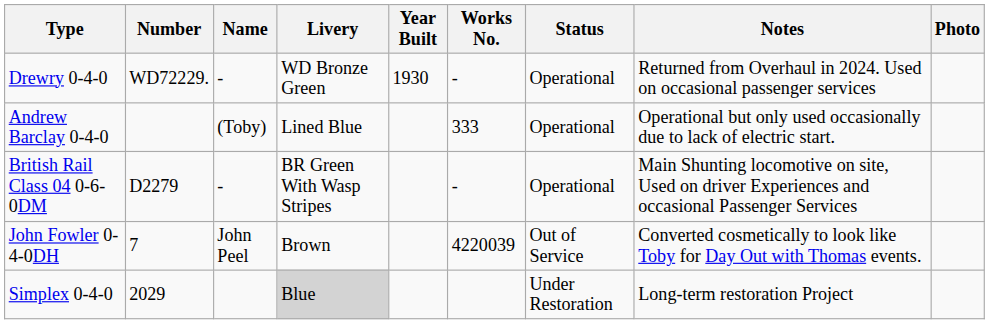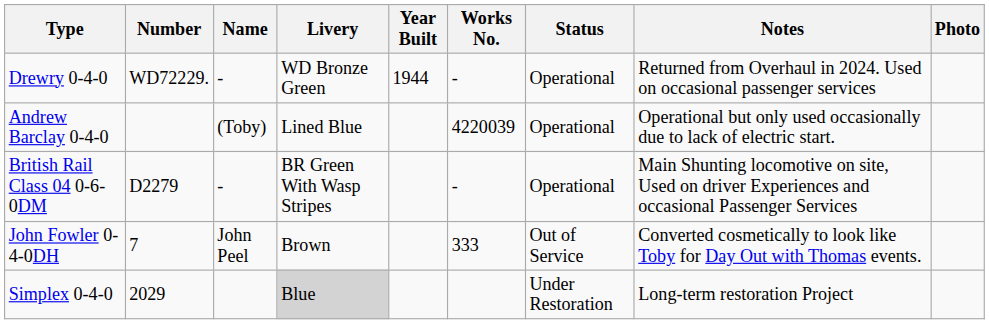Drewry 0-4-0 | Year Built: 1930 -> 1944
Andrew Barclay 0-4-0 | Works No.: 333 -> 4220039
John Fowler 0-4-0DH | Works No.: 4220039 -> 333
